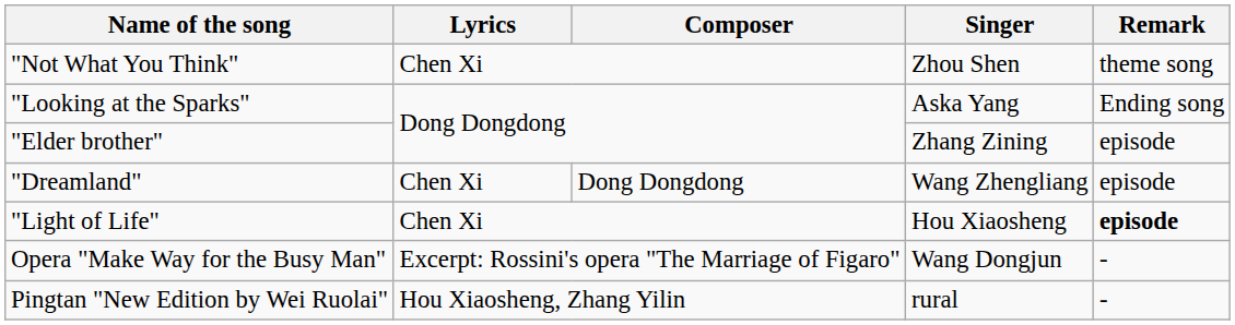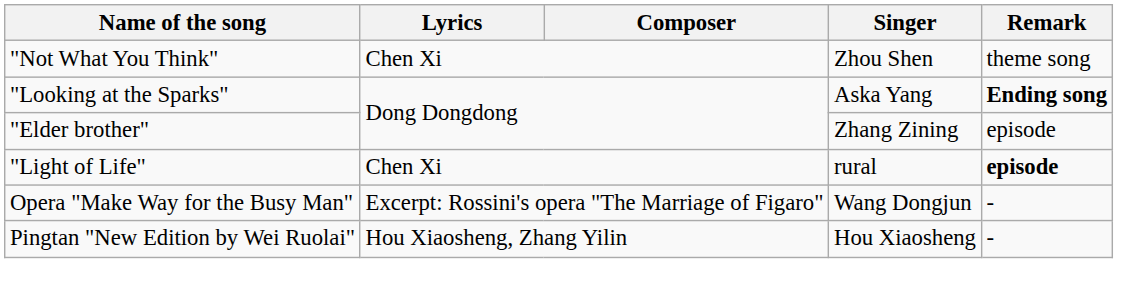"Looking at the Sparks" | Remark: normal -> bold
- row: "Dreamland" | Chen Xi | Dong Dongdong | Wang Zhengliang | episode
"Light of Life" | Singer: Hou Xiaosheng -> rural
Pingtan "New Edition by Wei Ruolai" | Singer: rural -> Hou Xiaosheng
